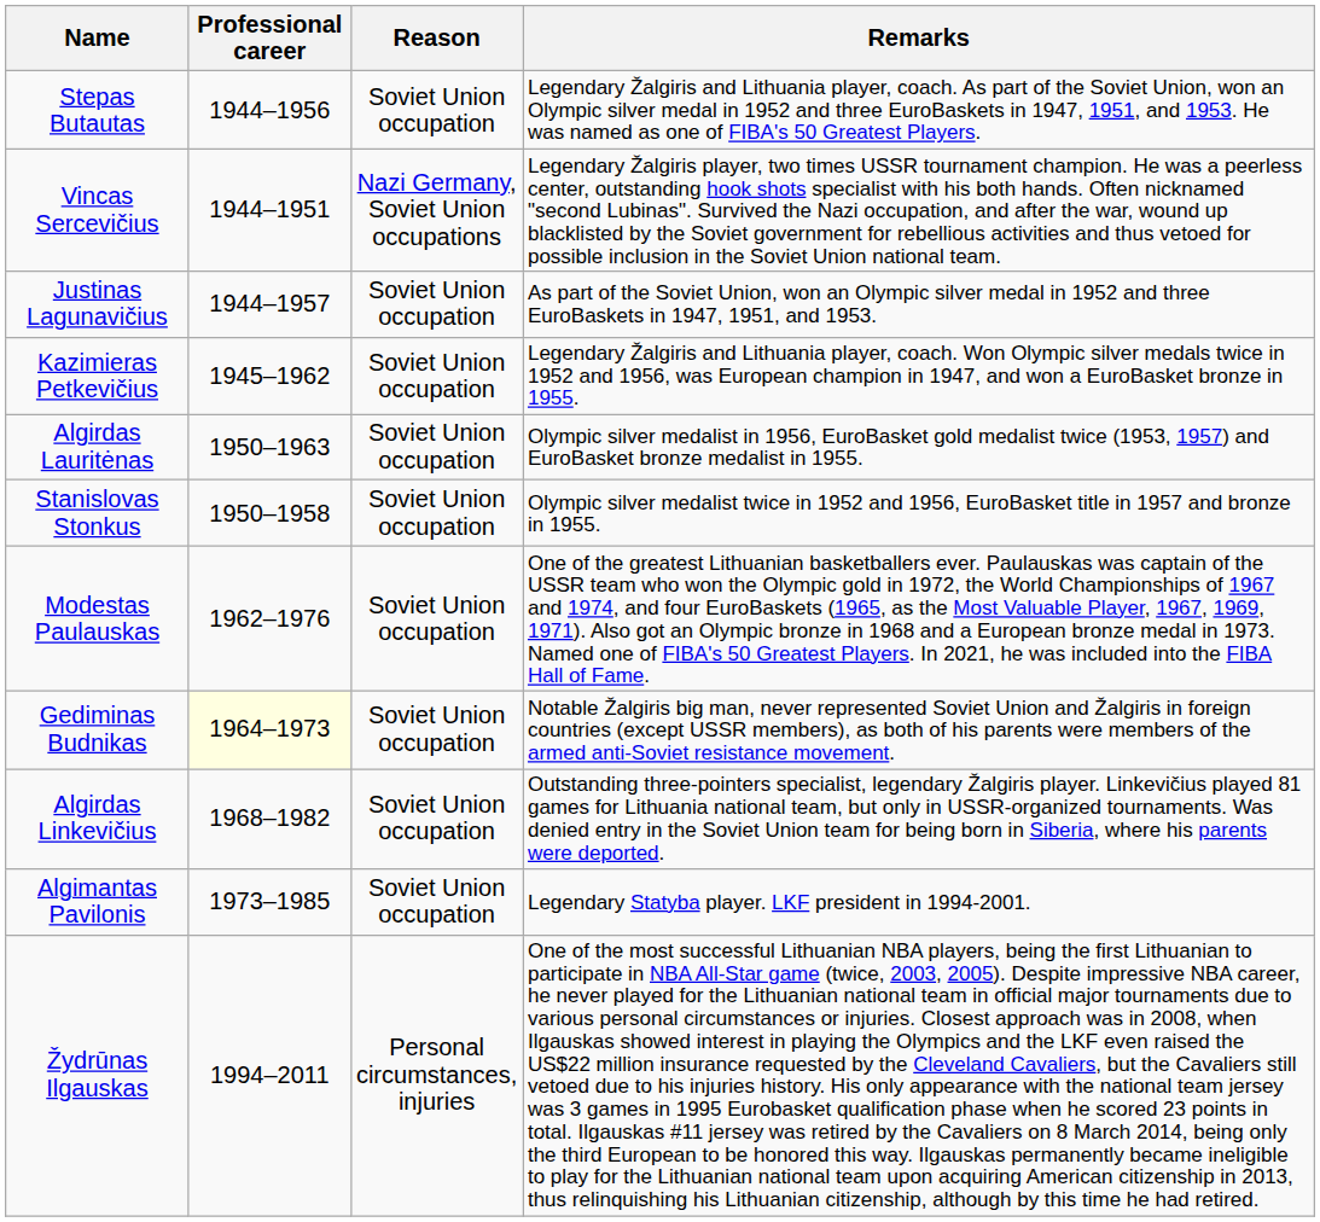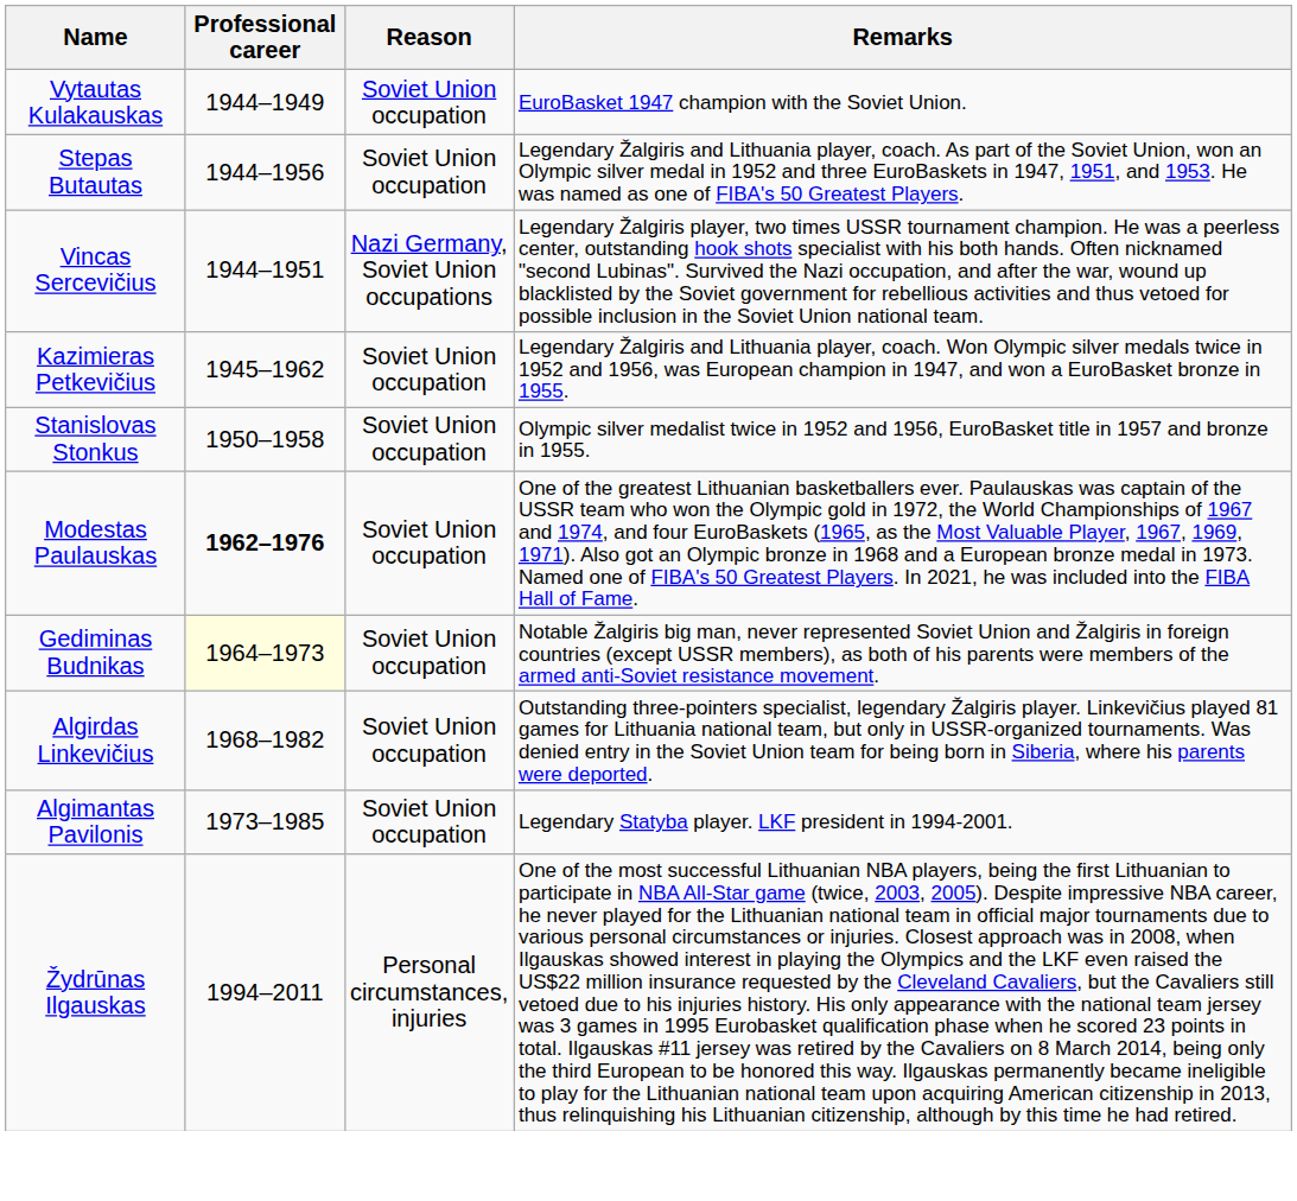+ row: Vytautas Kulakauskas | 1944–1949 | Soviet Union occupation | EuroBasket 1947 champion with the Soviet Union.
- row: Justinas Lagunavičius | 1944–1957 | Soviet Union occupation | As part of the Soviet Union, won an Olympic silver medal in 1952 and three EuroBaskets in 1947, 1951, and 1953.
- row: Algirdas Lauritėnas | 1950–1963 | Soviet Union occupation | Olympic silver medalist in 1956, EuroBasket gold medalist twice (1953, 1957) and EuroBasket bronze medalist in 1955.
Modestas Paulauskas | Professional career: normal -> bold
